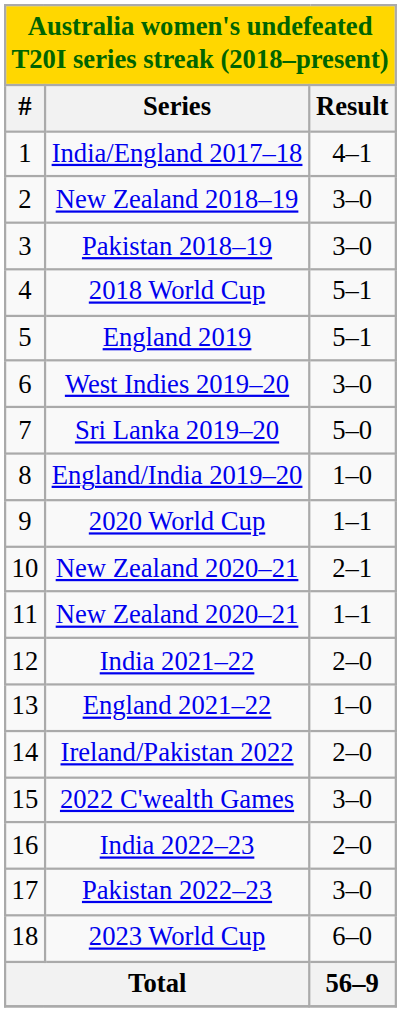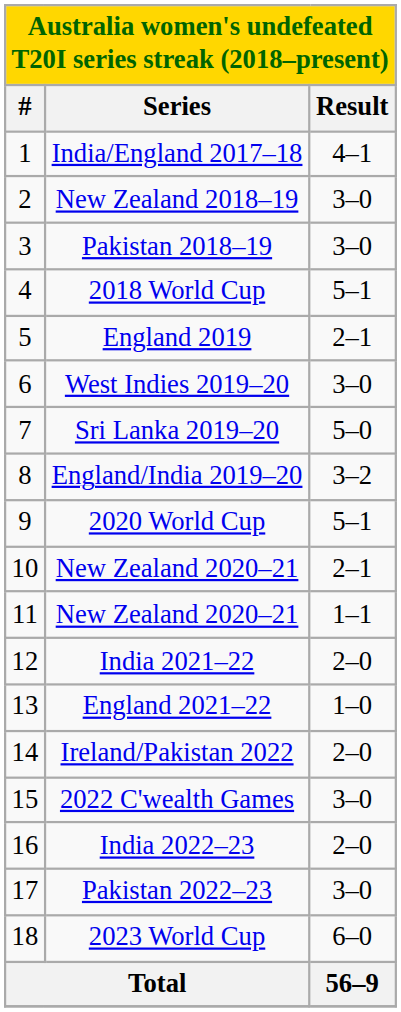England 2019 | Result: 5–1 -> 2–1
England/India 2019–20 | Result: 1–0 -> 3–2
2020 World Cup | Result: 1–1 -> 5–1
